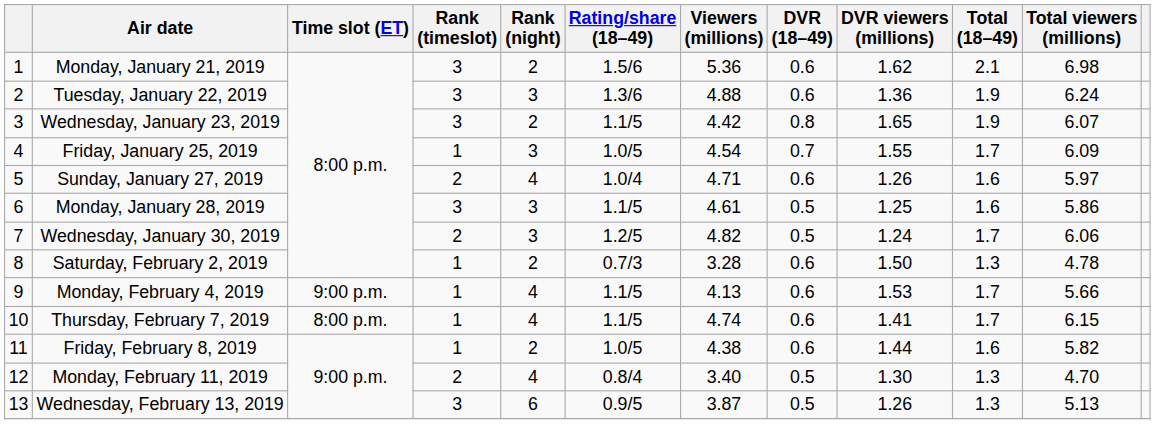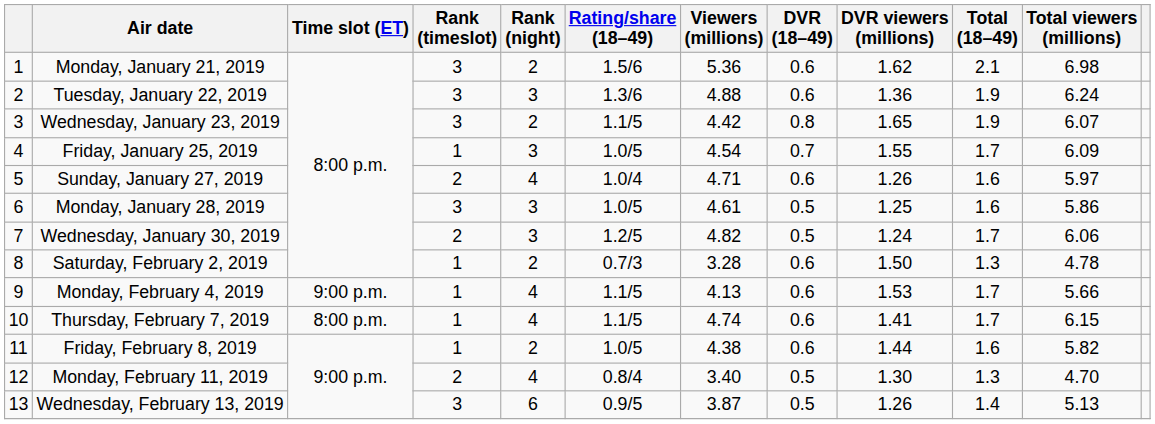Monday, January 28, 2019 | Rating/share (18–49): 1.1/5 -> 1.0/5
Wednesday, February 13, 2019 | Total (18–49): 1.3 -> 1.4
